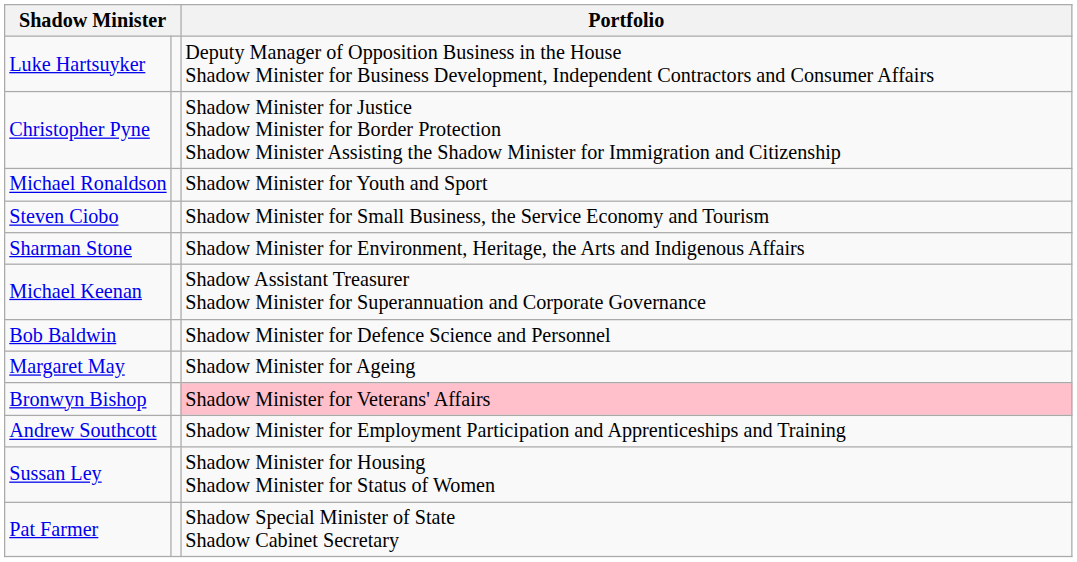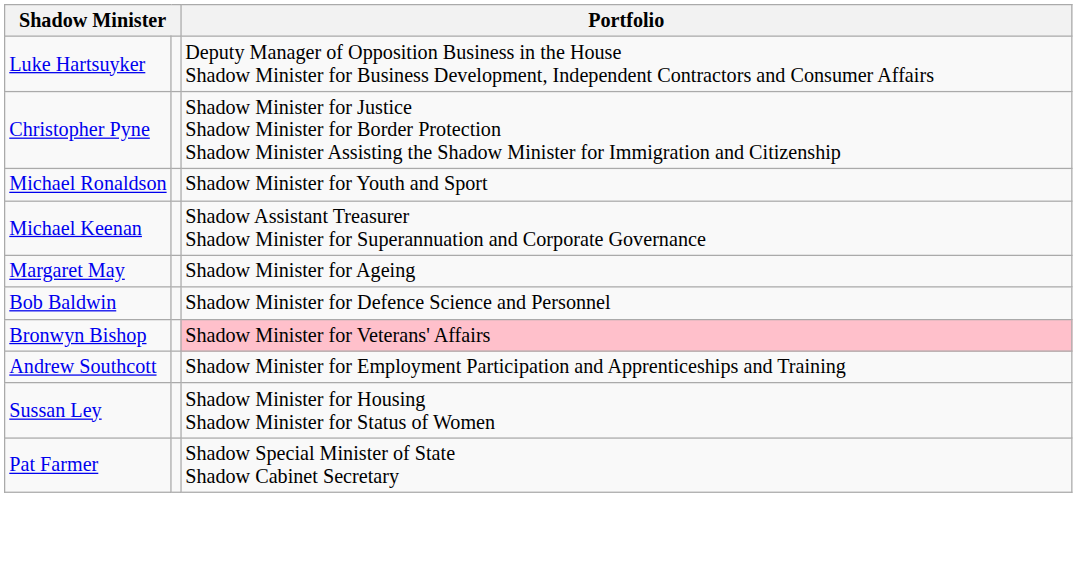- row: Steven Ciobo | Shadow Minister for Small Business, the Service Economy and Tourism
- row: Sharman Stone | Shadow Minister for Environment, Heritage, the Arts and Indigenous Affairs
rows swapped: Margaret May <-> Bob Baldwin
